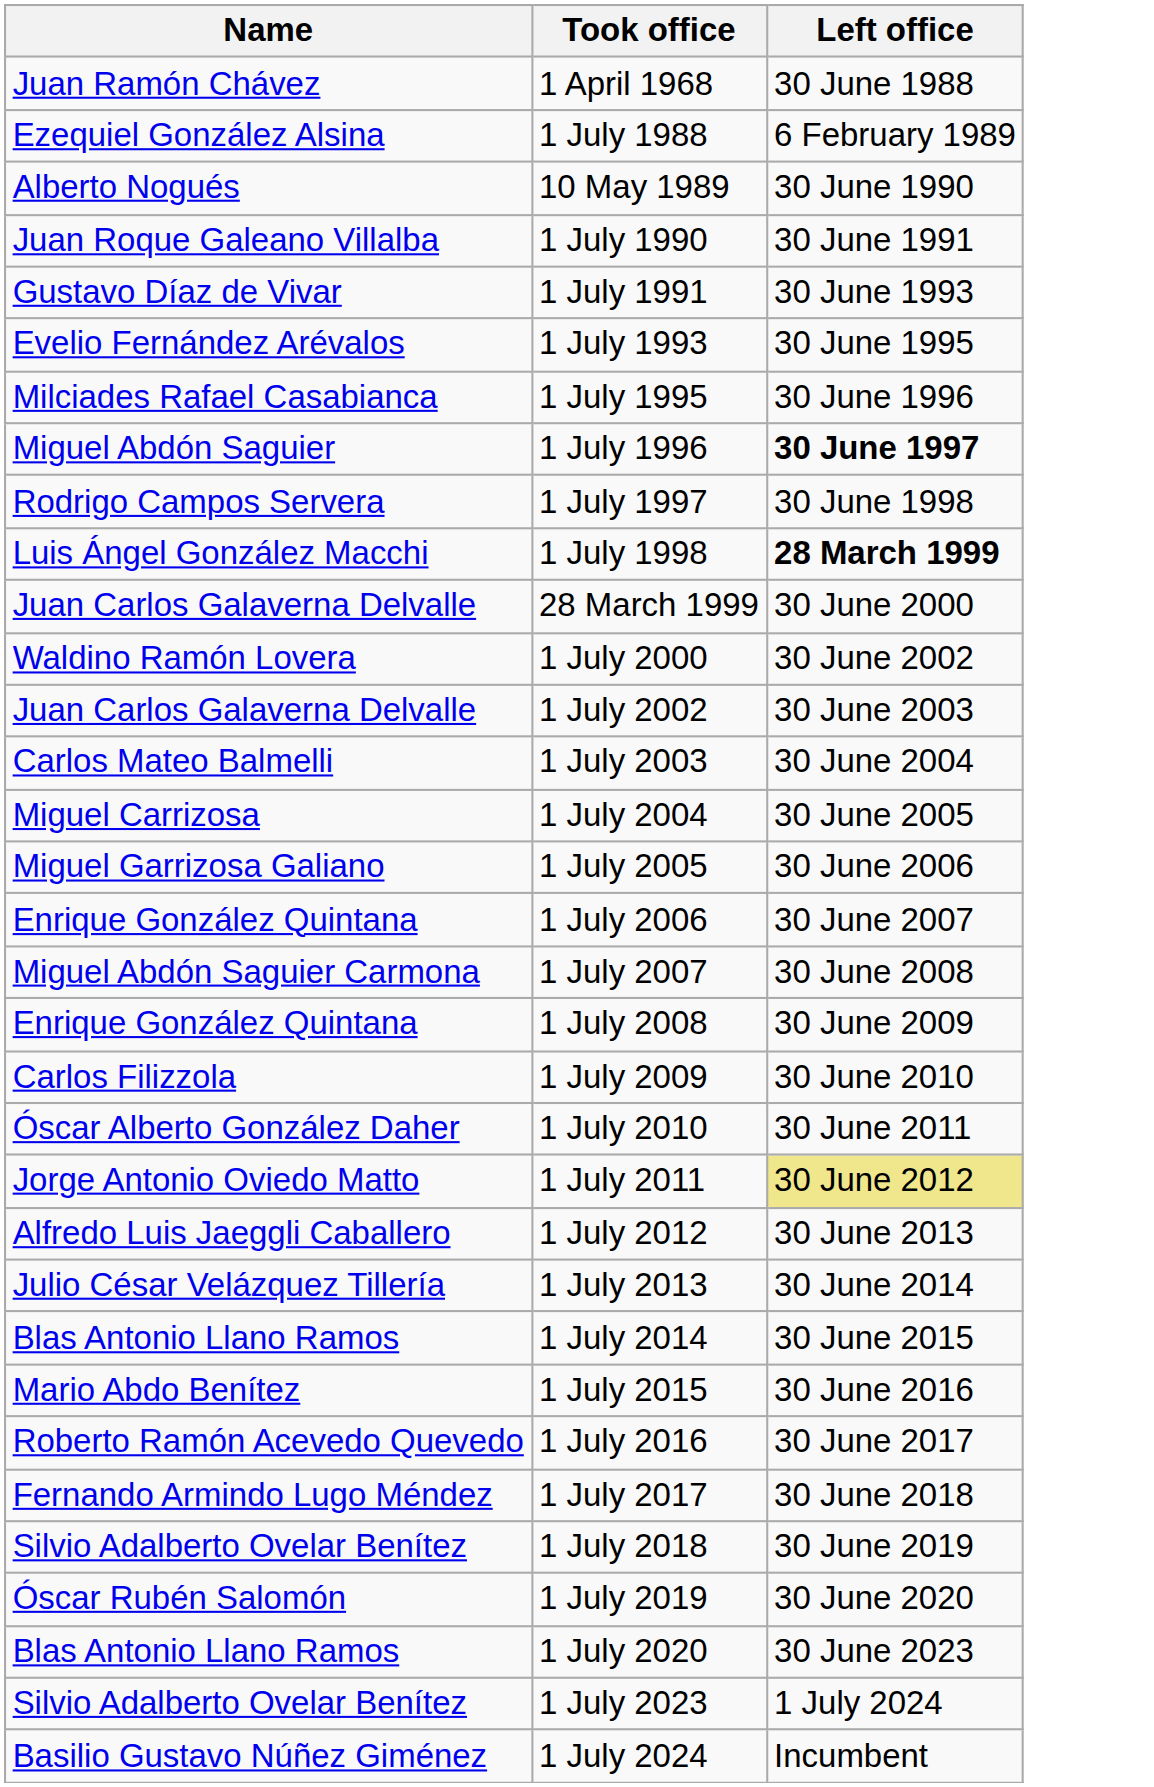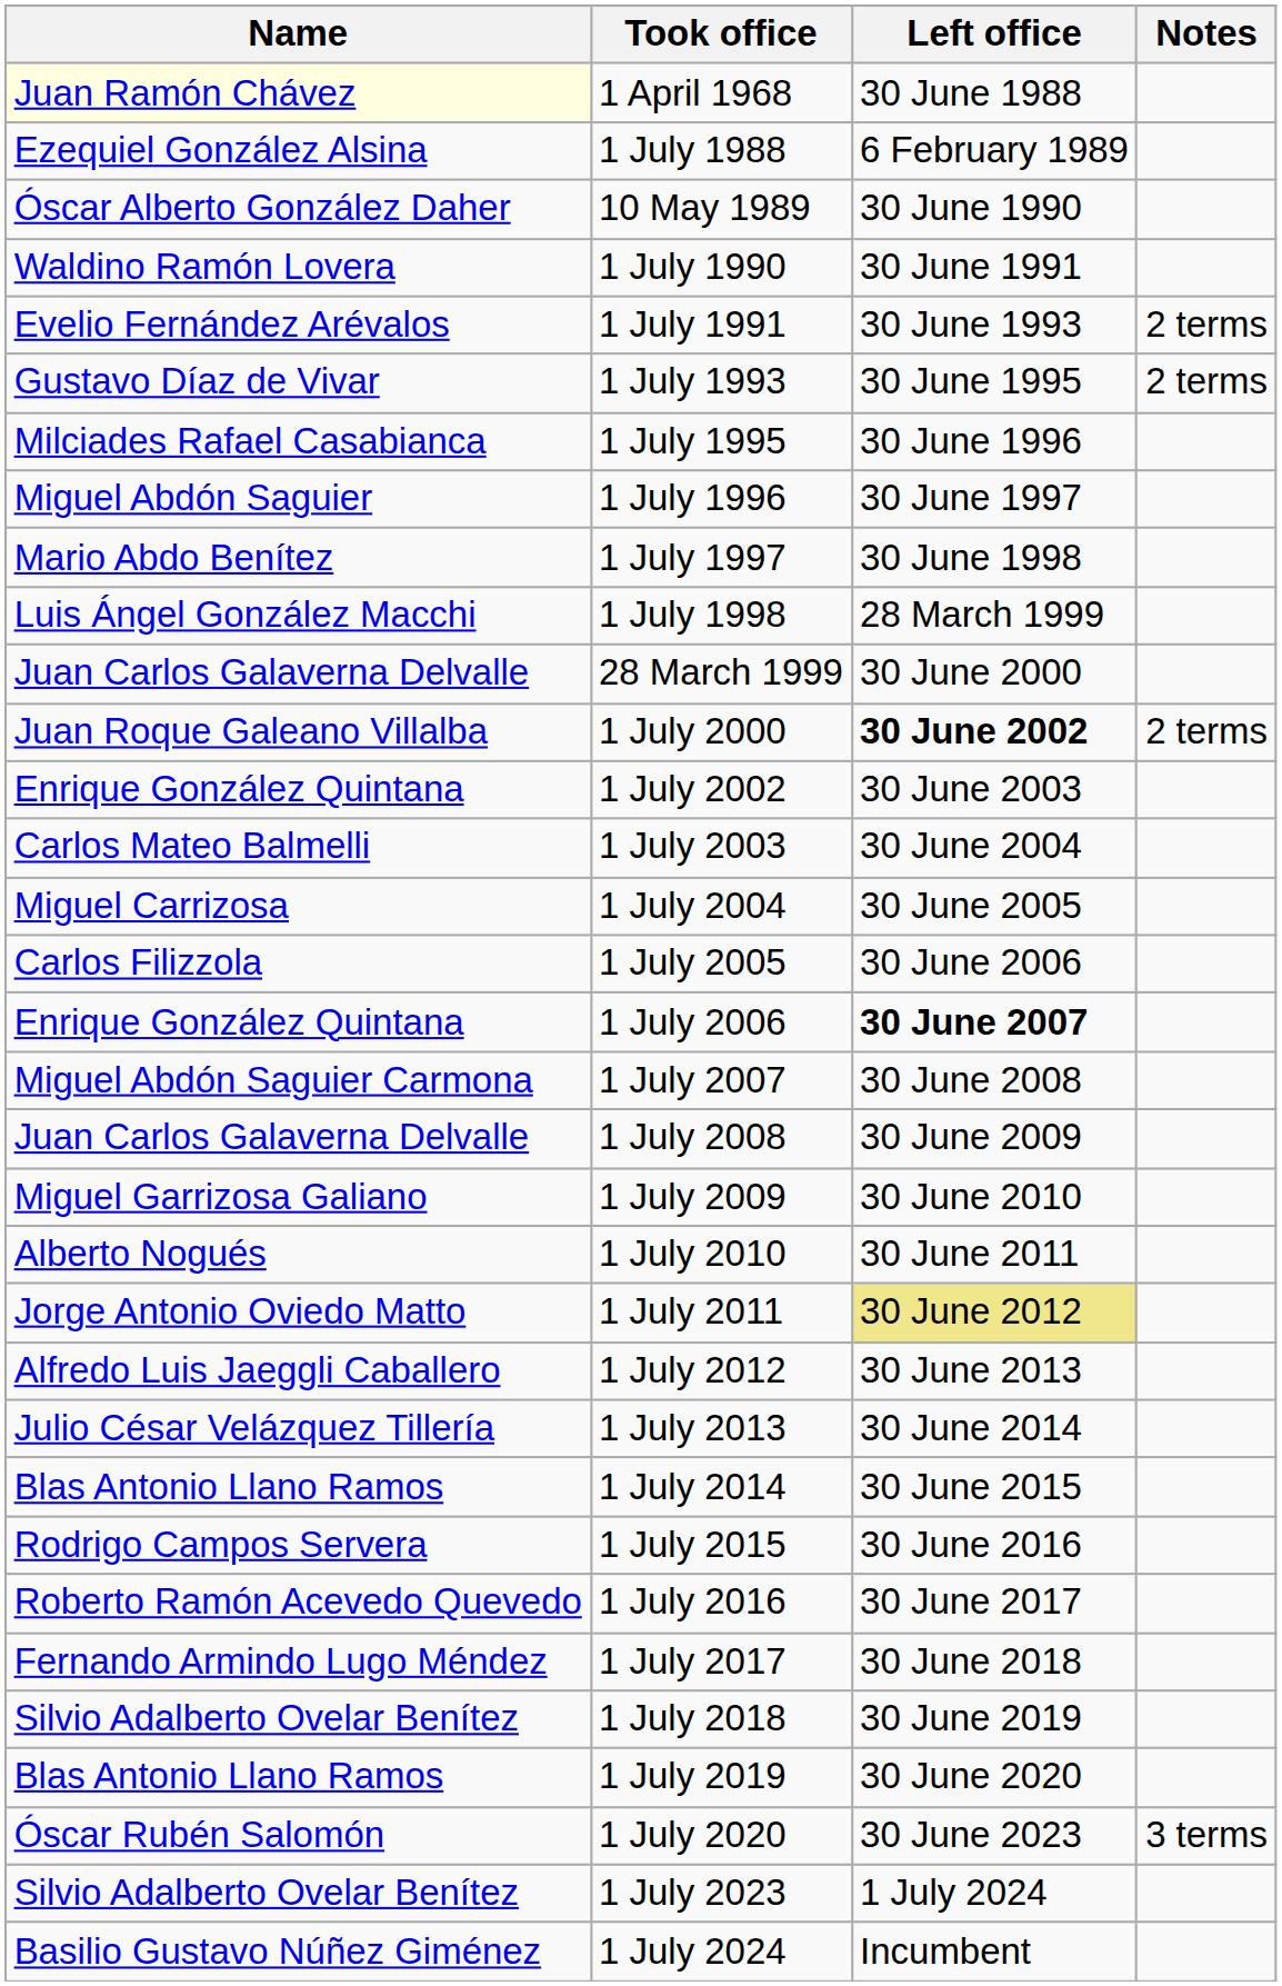+ column: Notes | 2 terms | 2 terms | 2 terms | 3 terms
1 April 1968 | Name: no background -> lightyellow background
10 May 1989 | Name: Alberto Nogués -> Óscar Alberto González Daher
1 July 1990 | Name: Juan Roque Galeano Villalba -> Waldino Ramón Lovera
1 July 1991 | Name: Gustavo Díaz de Vivar -> Evelio Fernández Arévalos
1 July 1993 | Name: Evelio Fernández Arévalos -> Gustavo Díaz de Vivar
1 July 1996 | Left office: bold -> normal
1 July 1997 | Name: Rodrigo Campos Servera -> Mario Abdo Benítez
1 July 1998 | Left office: bold -> normal
1 July 2000 | Name: Waldino Ramón Lovera -> Juan Roque Galeano Villalba
1 July 2000 | Left office: normal -> bold
1 July 2002 | Name: Juan Carlos Galaverna Delvalle -> Enrique González Quintana
1 July 2005 | Name: Miguel Garrizosa Galiano -> Carlos Filizzola
1 July 2006 | Left office: normal -> bold
1 July 2008 | Name: Enrique González Quintana -> Juan Carlos Galaverna Delvalle
1 July 2009 | Name: Carlos Filizzola -> Miguel Garrizosa Galiano
1 July 2010 | Name: Óscar Alberto González Daher -> Alberto Nogués
1 July 2015 | Name: Mario Abdo Benítez -> Rodrigo Campos Servera
1 July 2019 | Name: Óscar Rubén Salomón -> Blas Antonio Llano Ramos
1 July 2020 | Name: Blas Antonio Llano Ramos -> Óscar Rubén Salomón
